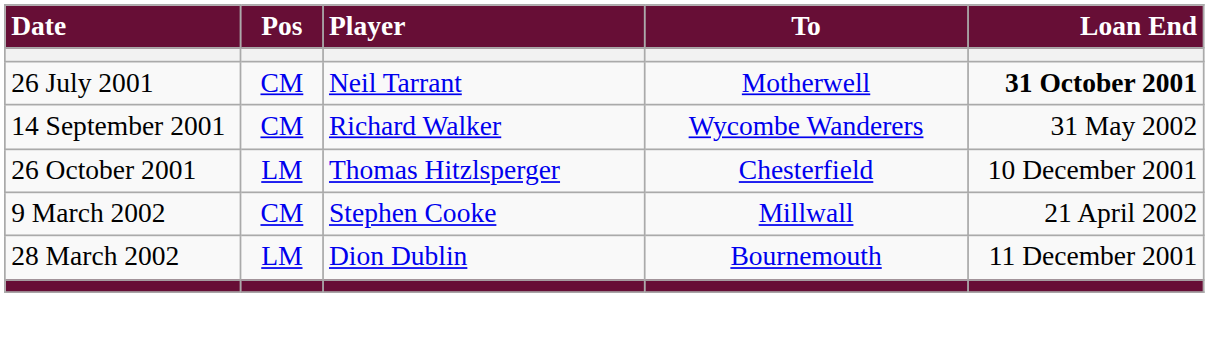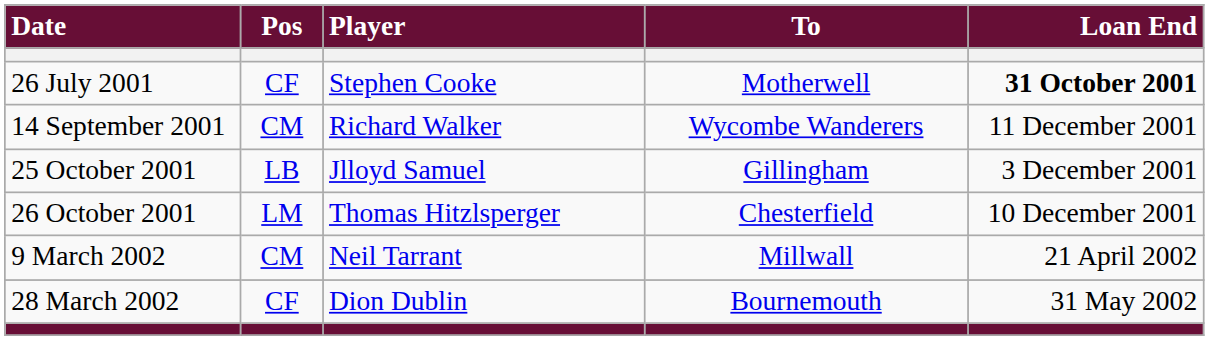26 July 2001 | Pos: CM -> CF
26 July 2001 | Player: Neil Tarrant -> Stephen Cooke
14 September 2001 | Loan End: 31 May 2002 -> 11 December 2001
+ row: 25 October 2001 | LB | Jlloyd Samuel | Gillingham | 3 December 2001
9 March 2002 | Player: Stephen Cooke -> Neil Tarrant
28 March 2002 | Pos: LM -> CF
28 March 2002 | Loan End: 11 December 2001 -> 31 May 2002
